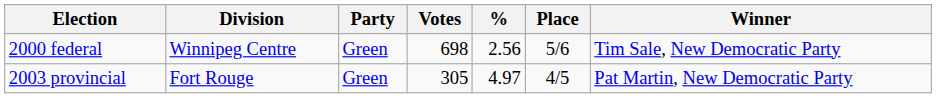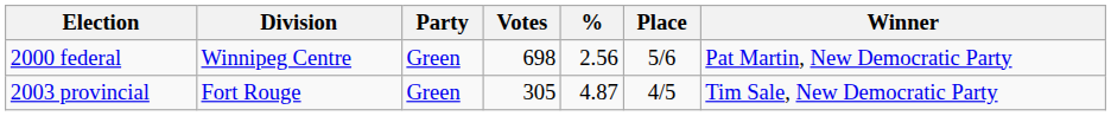2000 federal | Winner: Tim Sale, New Democratic Party -> Pat Martin, New Democratic Party
2003 provincial | %: 4.97 -> 4.87
2003 provincial | Winner: Pat Martin, New Democratic Party -> Tim Sale, New Democratic Party
